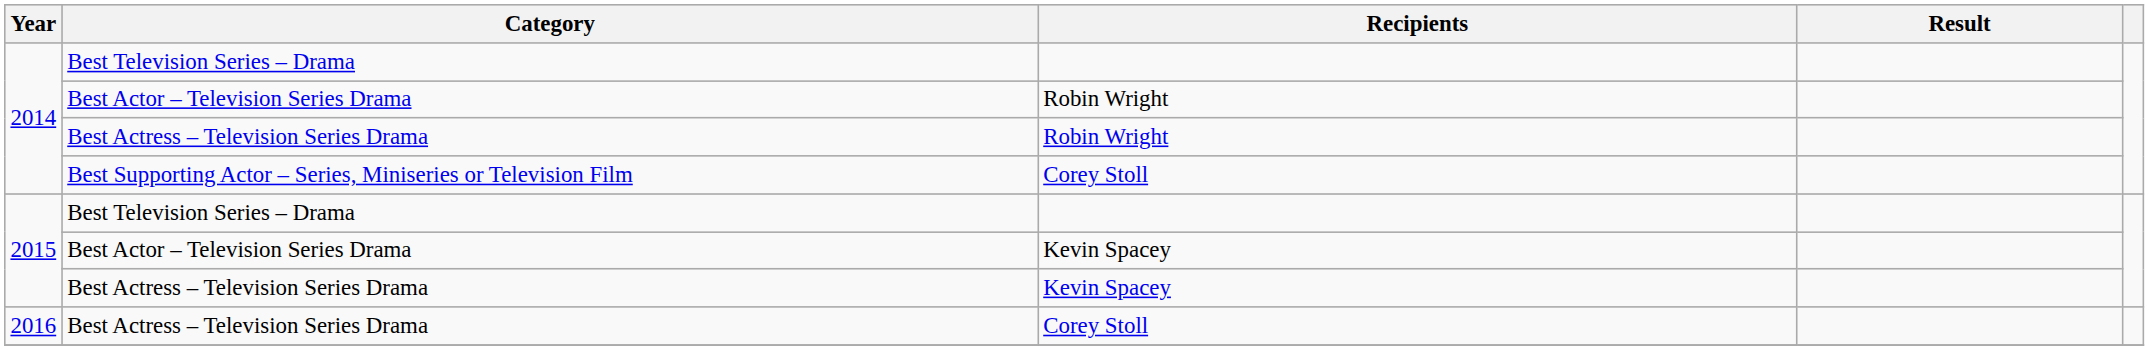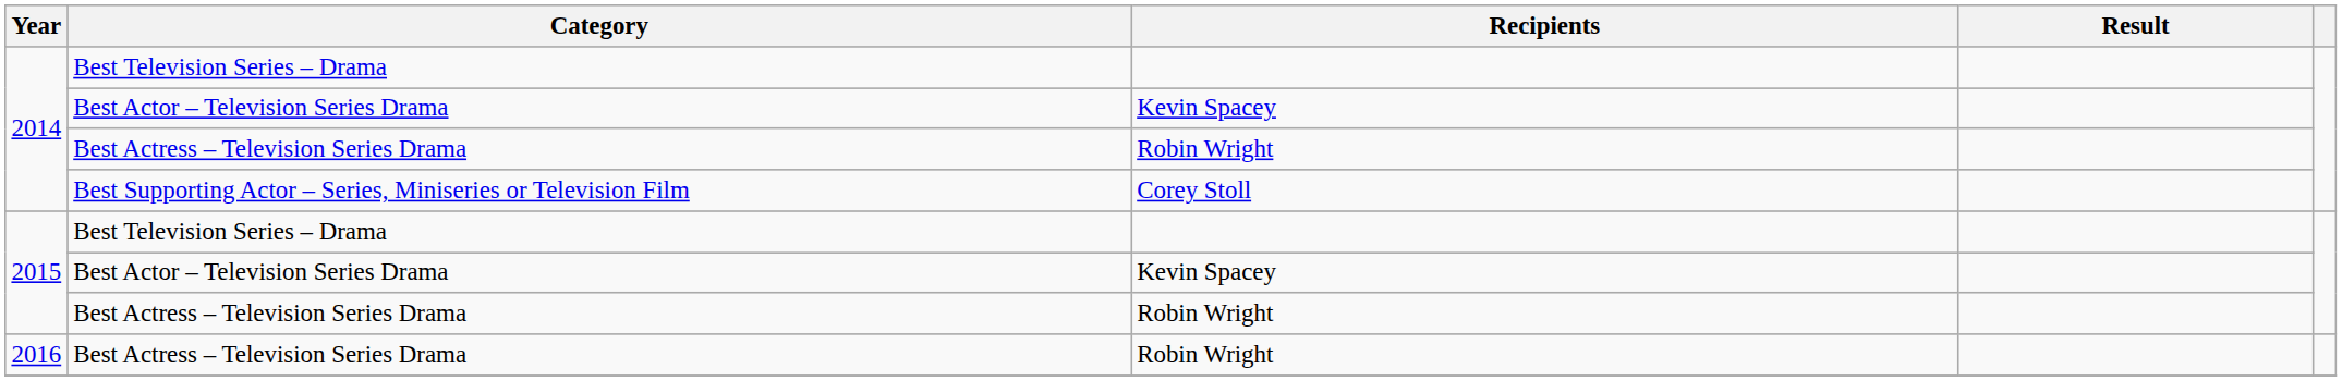2014 / Best Actor – Television Series Drama | Recipients: Robin Wright -> Kevin Spacey
2015 / Best Actress – Television Series Drama | Recipients: Kevin Spacey -> Robin Wright
2016 / Best Actress – Television Series Drama | Recipients: Corey Stoll -> Robin Wright
